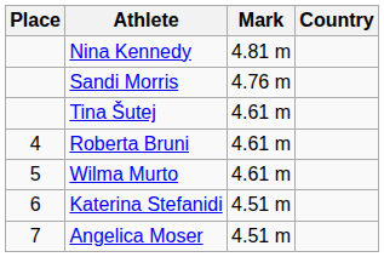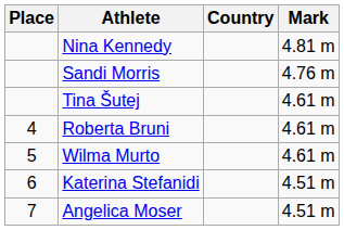columns swapped: Country <-> Mark
